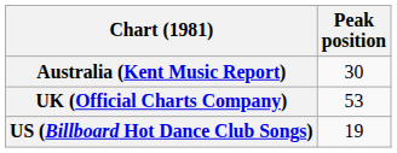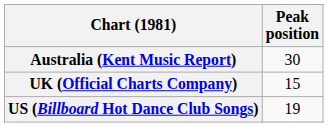UK (Official Charts Company) | Peak position: 53 -> 15
